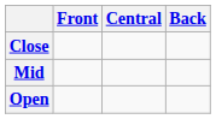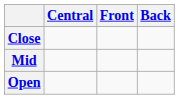columns swapped: Front <-> Central
